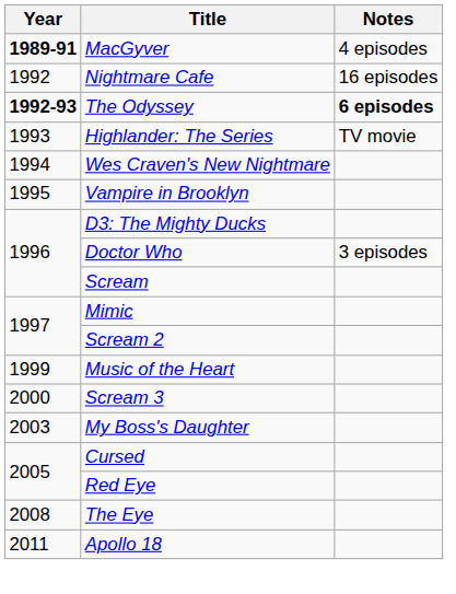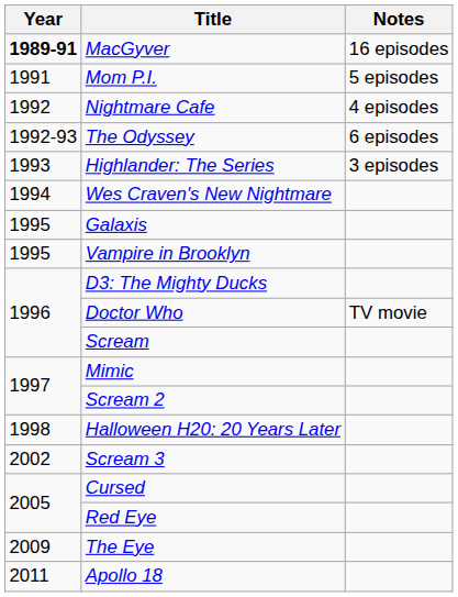MacGyver | Notes: 4 episodes -> 16 episodes
+ row: 1991 | Mom P.I. | 5 episodes
Nightmare Cafe | Notes: 16 episodes -> 4 episodes
The Odyssey | Year: bold -> normal
The Odyssey | Notes: bold -> normal
Highlander: The Series | Notes: TV movie -> 3 episodes
+ row: 1995 | Galaxis
Doctor Who | Notes: 3 episodes -> TV movie
+ row: 1998 | Halloween H20: 20 Years Later
- row: 1999 | Music of the Heart
Scream 3 | Year: 2000 -> 2002
- row: 2003 | My Boss's Daughter
The Eye | Year: 2008 -> 2009
